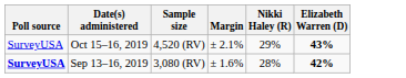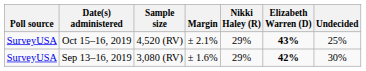+ column: Undecided | 25% | 30%
Sep 13–16, 2019 | Poll source: bold -> normal
Sep 13–16, 2019 | Nikki Haley (R): 28% -> 29%
